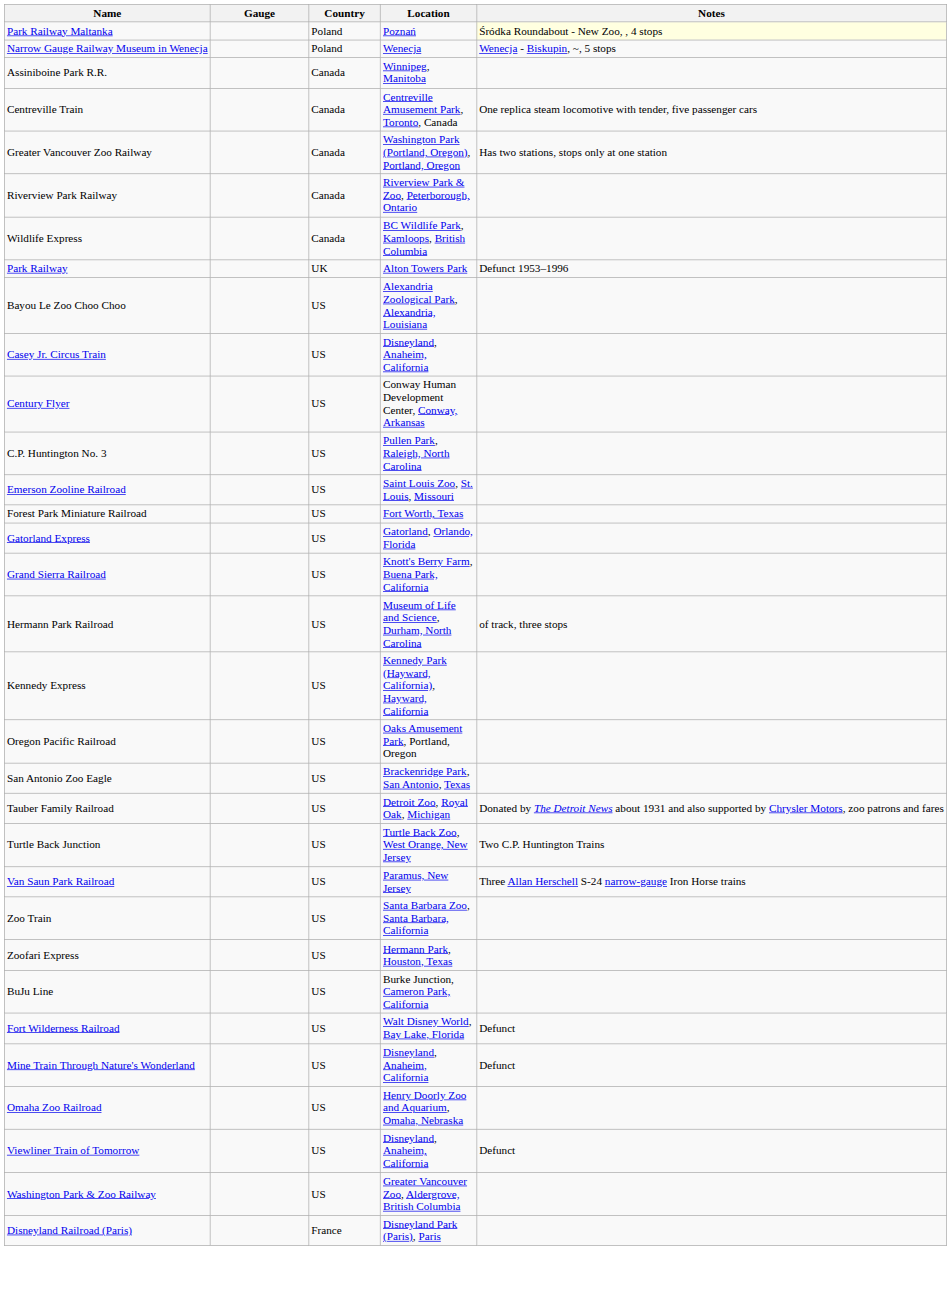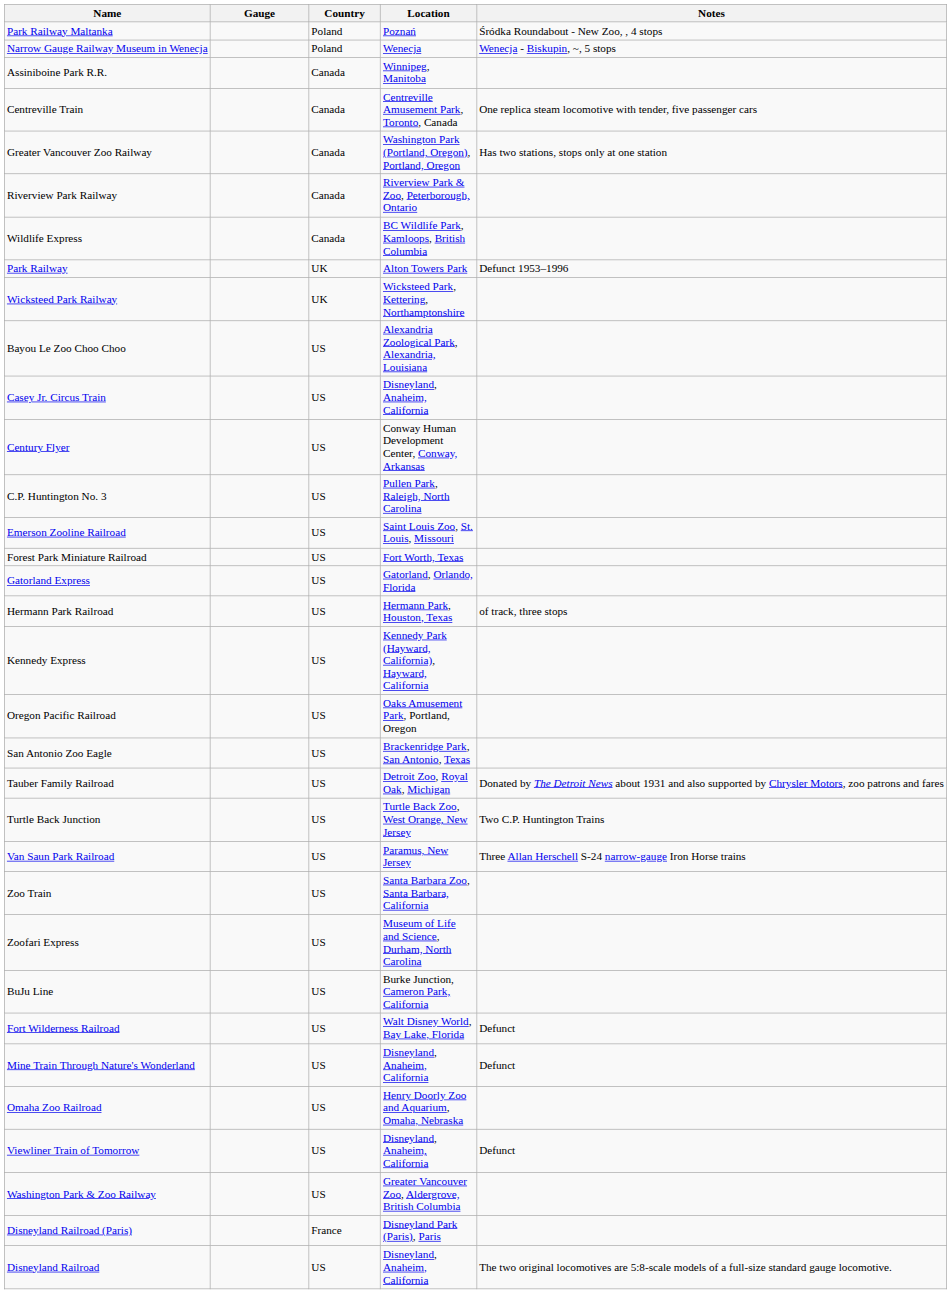Park Railway Maltanka | Notes: lightyellow background -> no background
+ row: Wicksteed Park Railway | UK | Wicksteed Park, Kettering, Northamptonshire
- row: Grand Sierra Railroad | US | Knott's Berry Farm, Buena Park, California
Hermann Park Railroad | Location: Museum of Life and Science, Durham, North Carolina -> Hermann Park, Houston, Texas
Zoofari Express | Location: Hermann Park, Houston, Texas -> Museum of Life and Science, Durham, North Carolina
+ row: Disneyland Railroad | US | Disneyland, Anaheim, California | The two original locomotives are 5:8-scale models of a full-size standard gauge locomotive.
